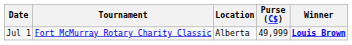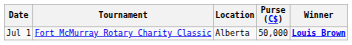Jul 1 | Purse (C$): 49,999 -> 50,000
